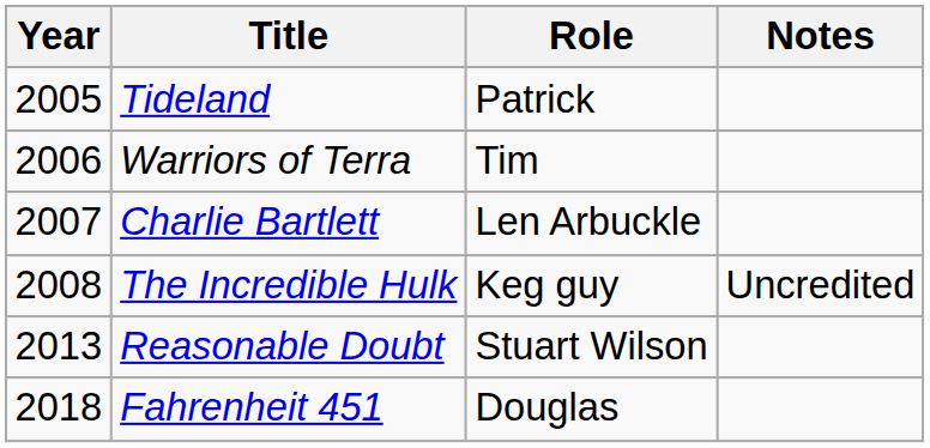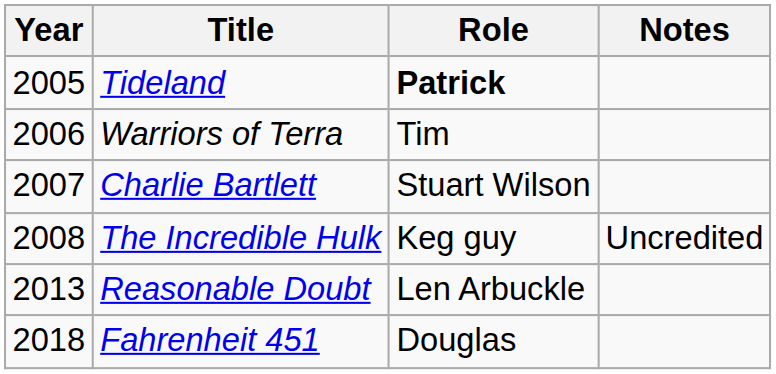Tideland | Role: normal -> bold
Charlie Bartlett | Role: Len Arbuckle -> Stuart Wilson
Reasonable Doubt | Role: Stuart Wilson -> Len Arbuckle
